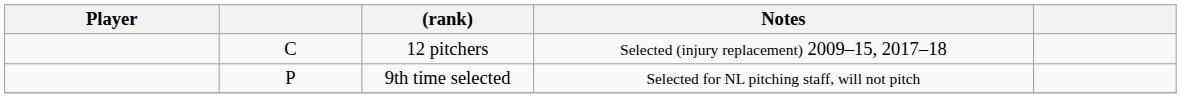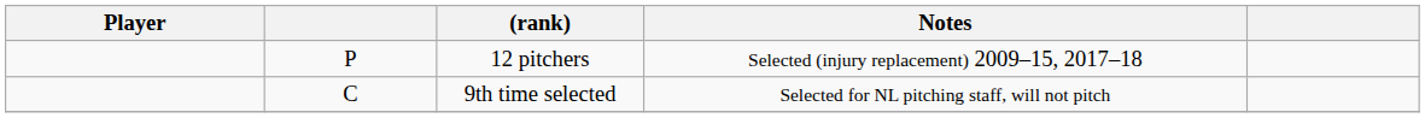12 pitchers | column 2: C -> P
9th time selected | column 2: P -> C
